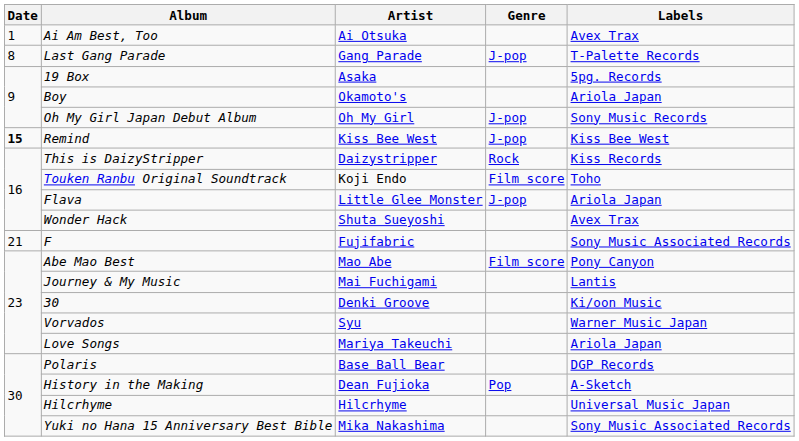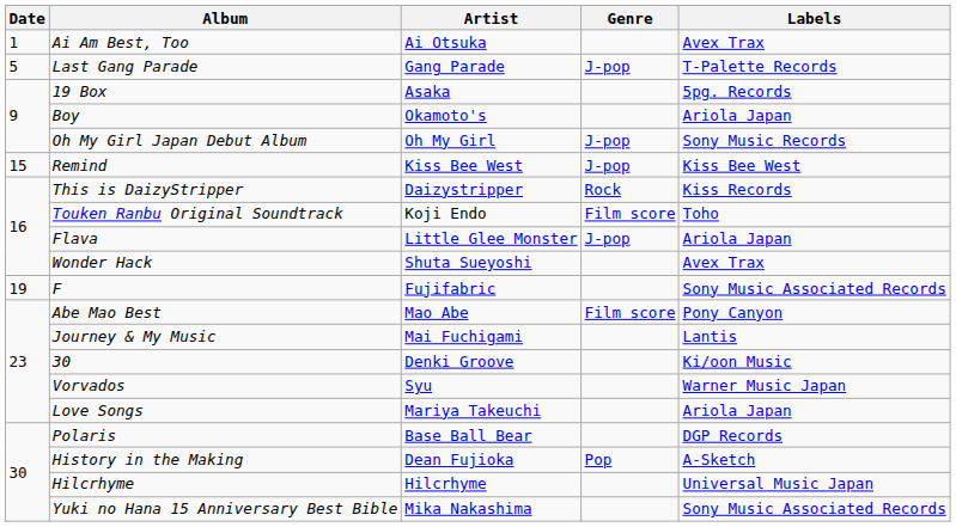Last Gang Parade | Date: 8 -> 5
Remind | Date: bold -> normal
F | Date: 21 -> 19
